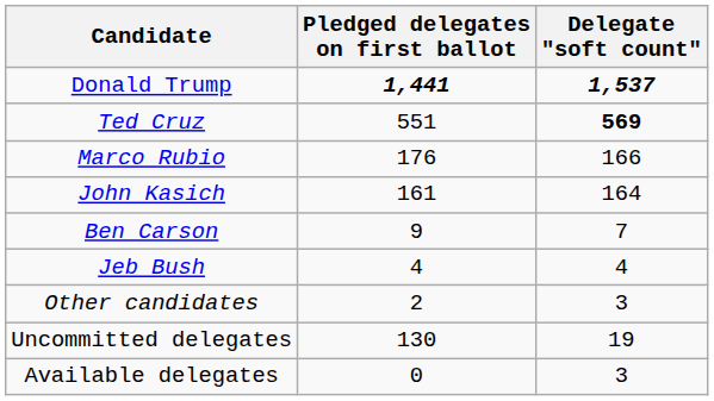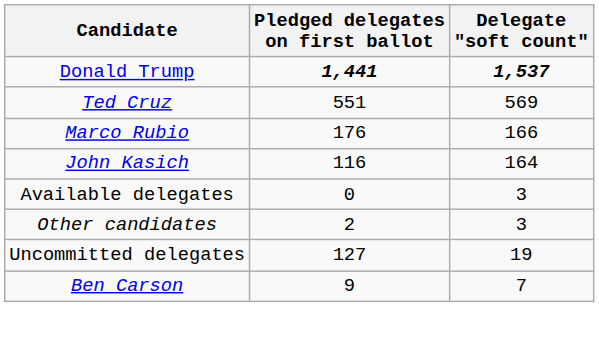Ted Cruz | Delegate "soft count": bold -> normal
John Kasich | Pledged delegates on first ballot: 161 -> 116
rows swapped: Ben Carson <-> Available delegates
- row: Jeb Bush | 4 | 4
Uncommitted delegates | Pledged delegates on first ballot: 130 -> 127
